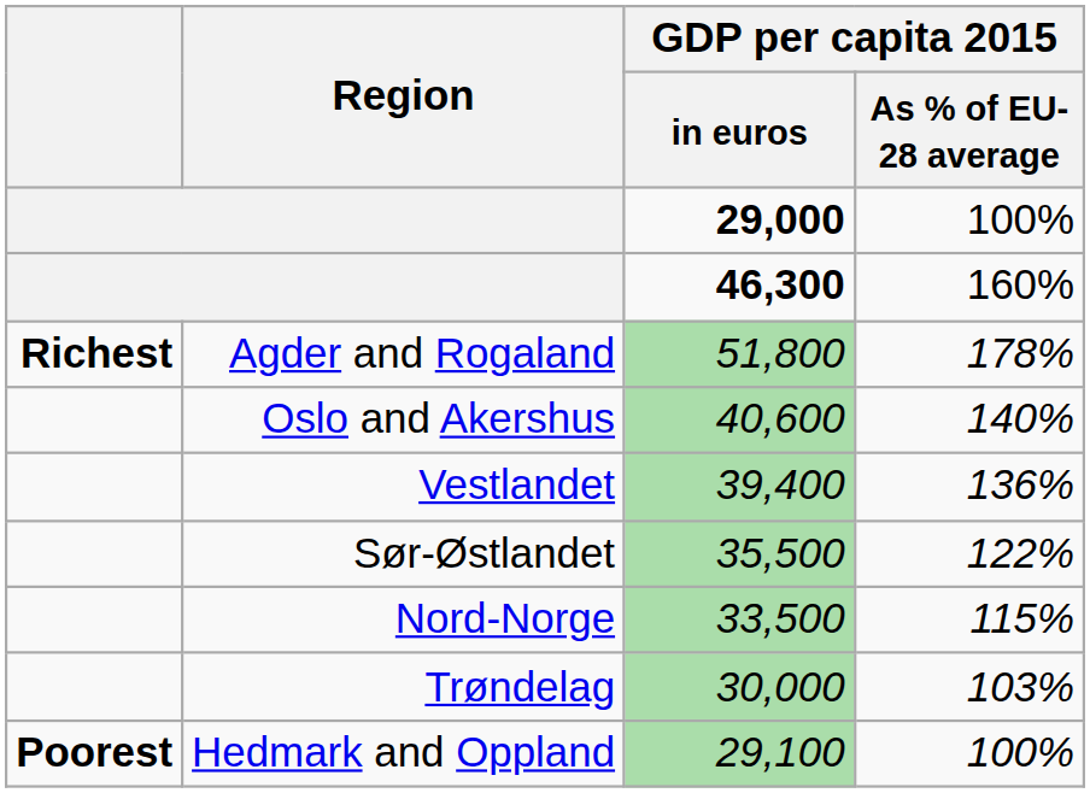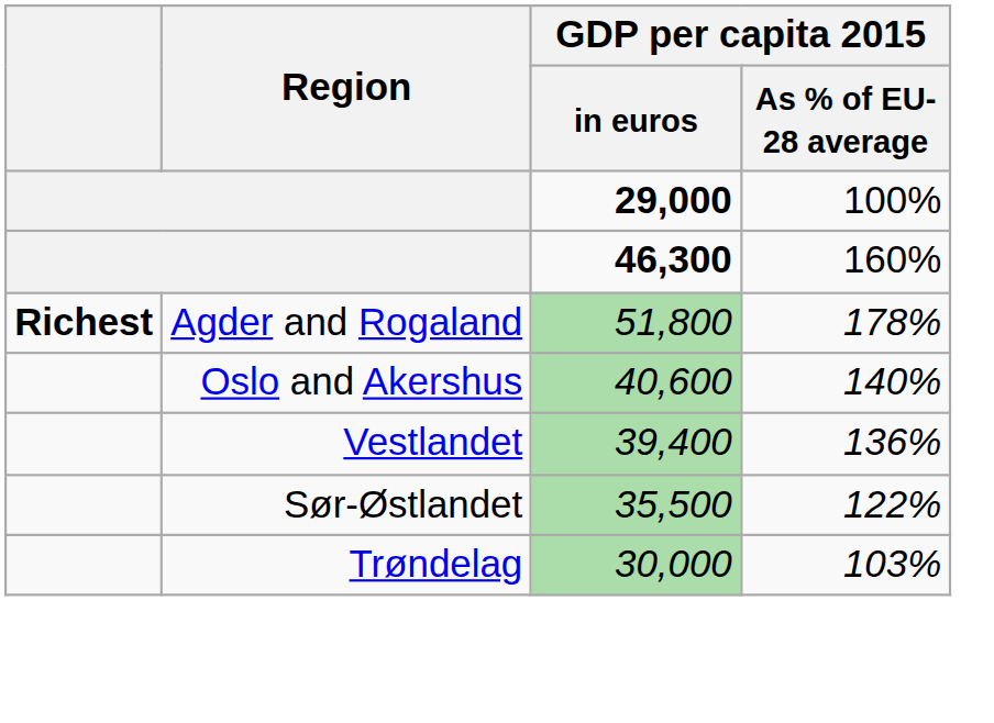- row: Nord-Norge | 33,500 | 115%
- row: Poorest | Hedmark and Oppland | 29,100 | 100%
